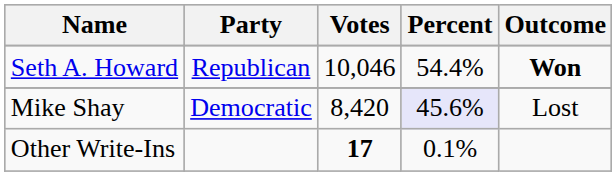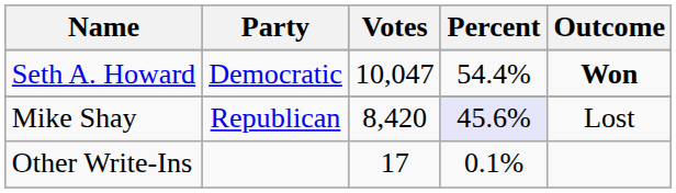Seth A. Howard | Party: Republican -> Democratic
Seth A. Howard | Votes: 10,046 -> 10,047
Mike Shay | Party: Democratic -> Republican
Other Write-Ins | Votes: bold -> normal
